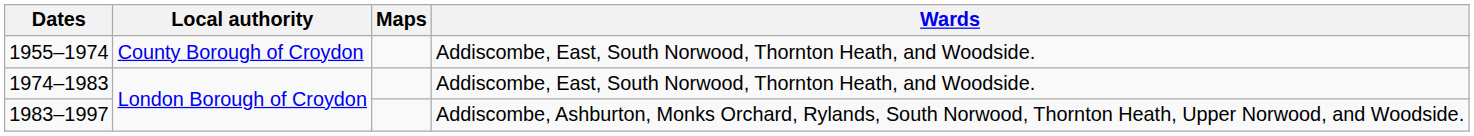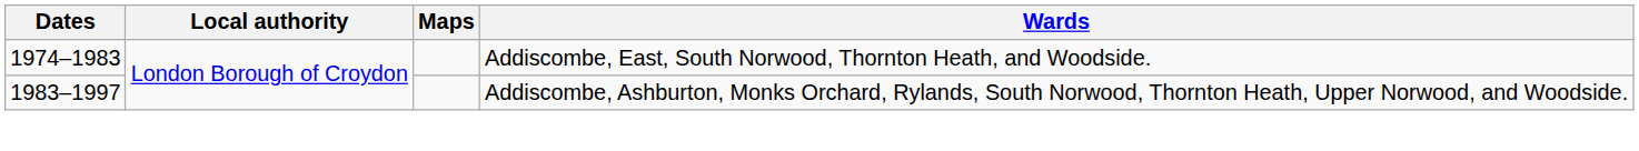- row: 1955–1974 | County Borough of Croydon | Addiscombe, East, South Norwood, Thornton Heath, and Woodside.
